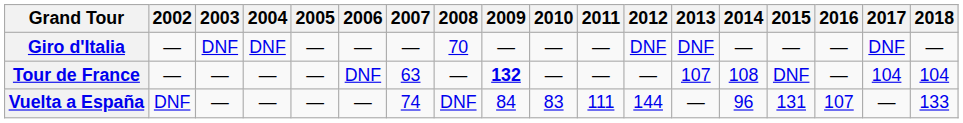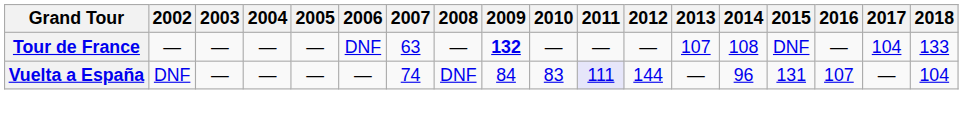- row: Giro d'Italia | — | DNF | DNF | — | — | — | 70 | — | — | — | DNF | DNF | — | — | — | DNF | —
Tour de France | 2018: 104 -> 133
Vuelta a España | 2011: no background -> lavender background
Vuelta a España | 2018: 133 -> 104
